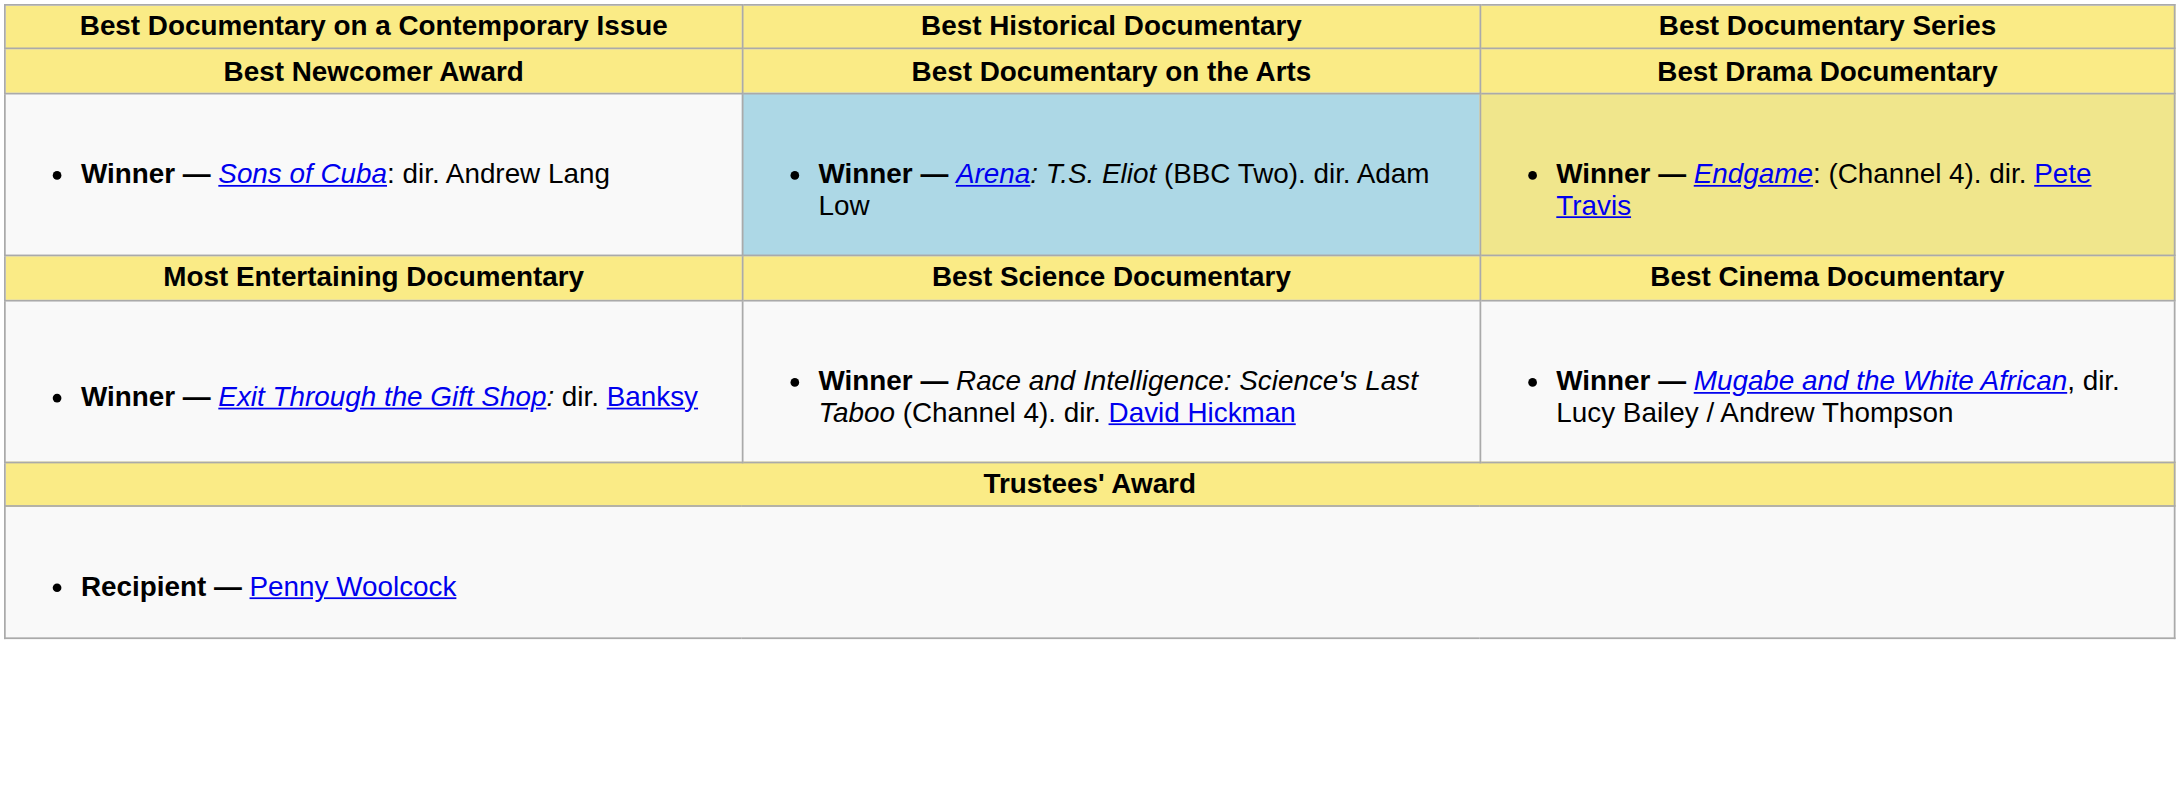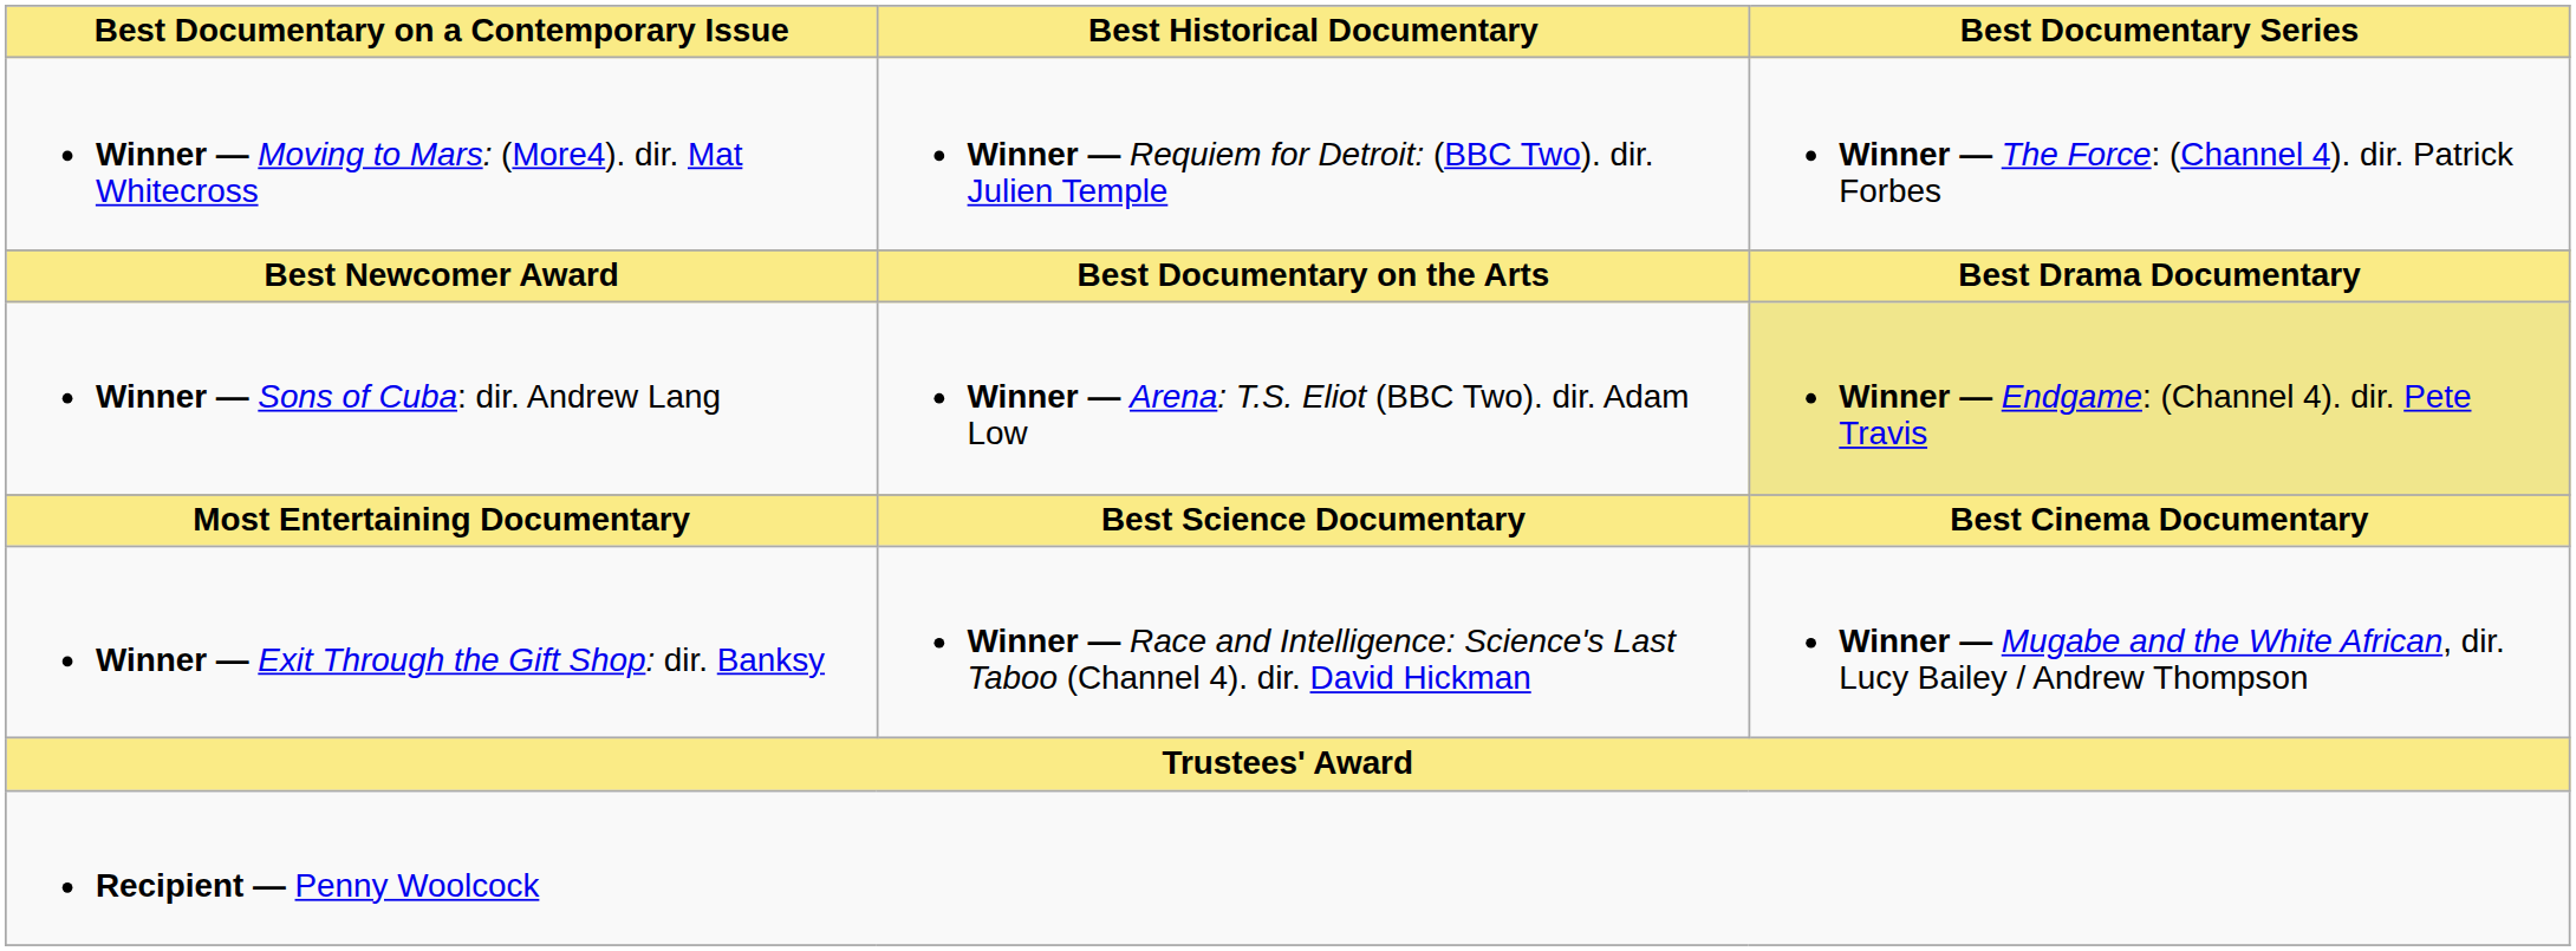+ row: Winner — Moving to Mars: (More4). dir. Mat Whitecross | Winner — Requiem for Detroit: (BBC Two). dir. Julien Temple | Winner — The Force: (Channel 4). dir. Patrick Forbes
Winner — Sons of Cuba: dir. Andrew Lang | Best Historical Documentary: lightblue background -> no background
